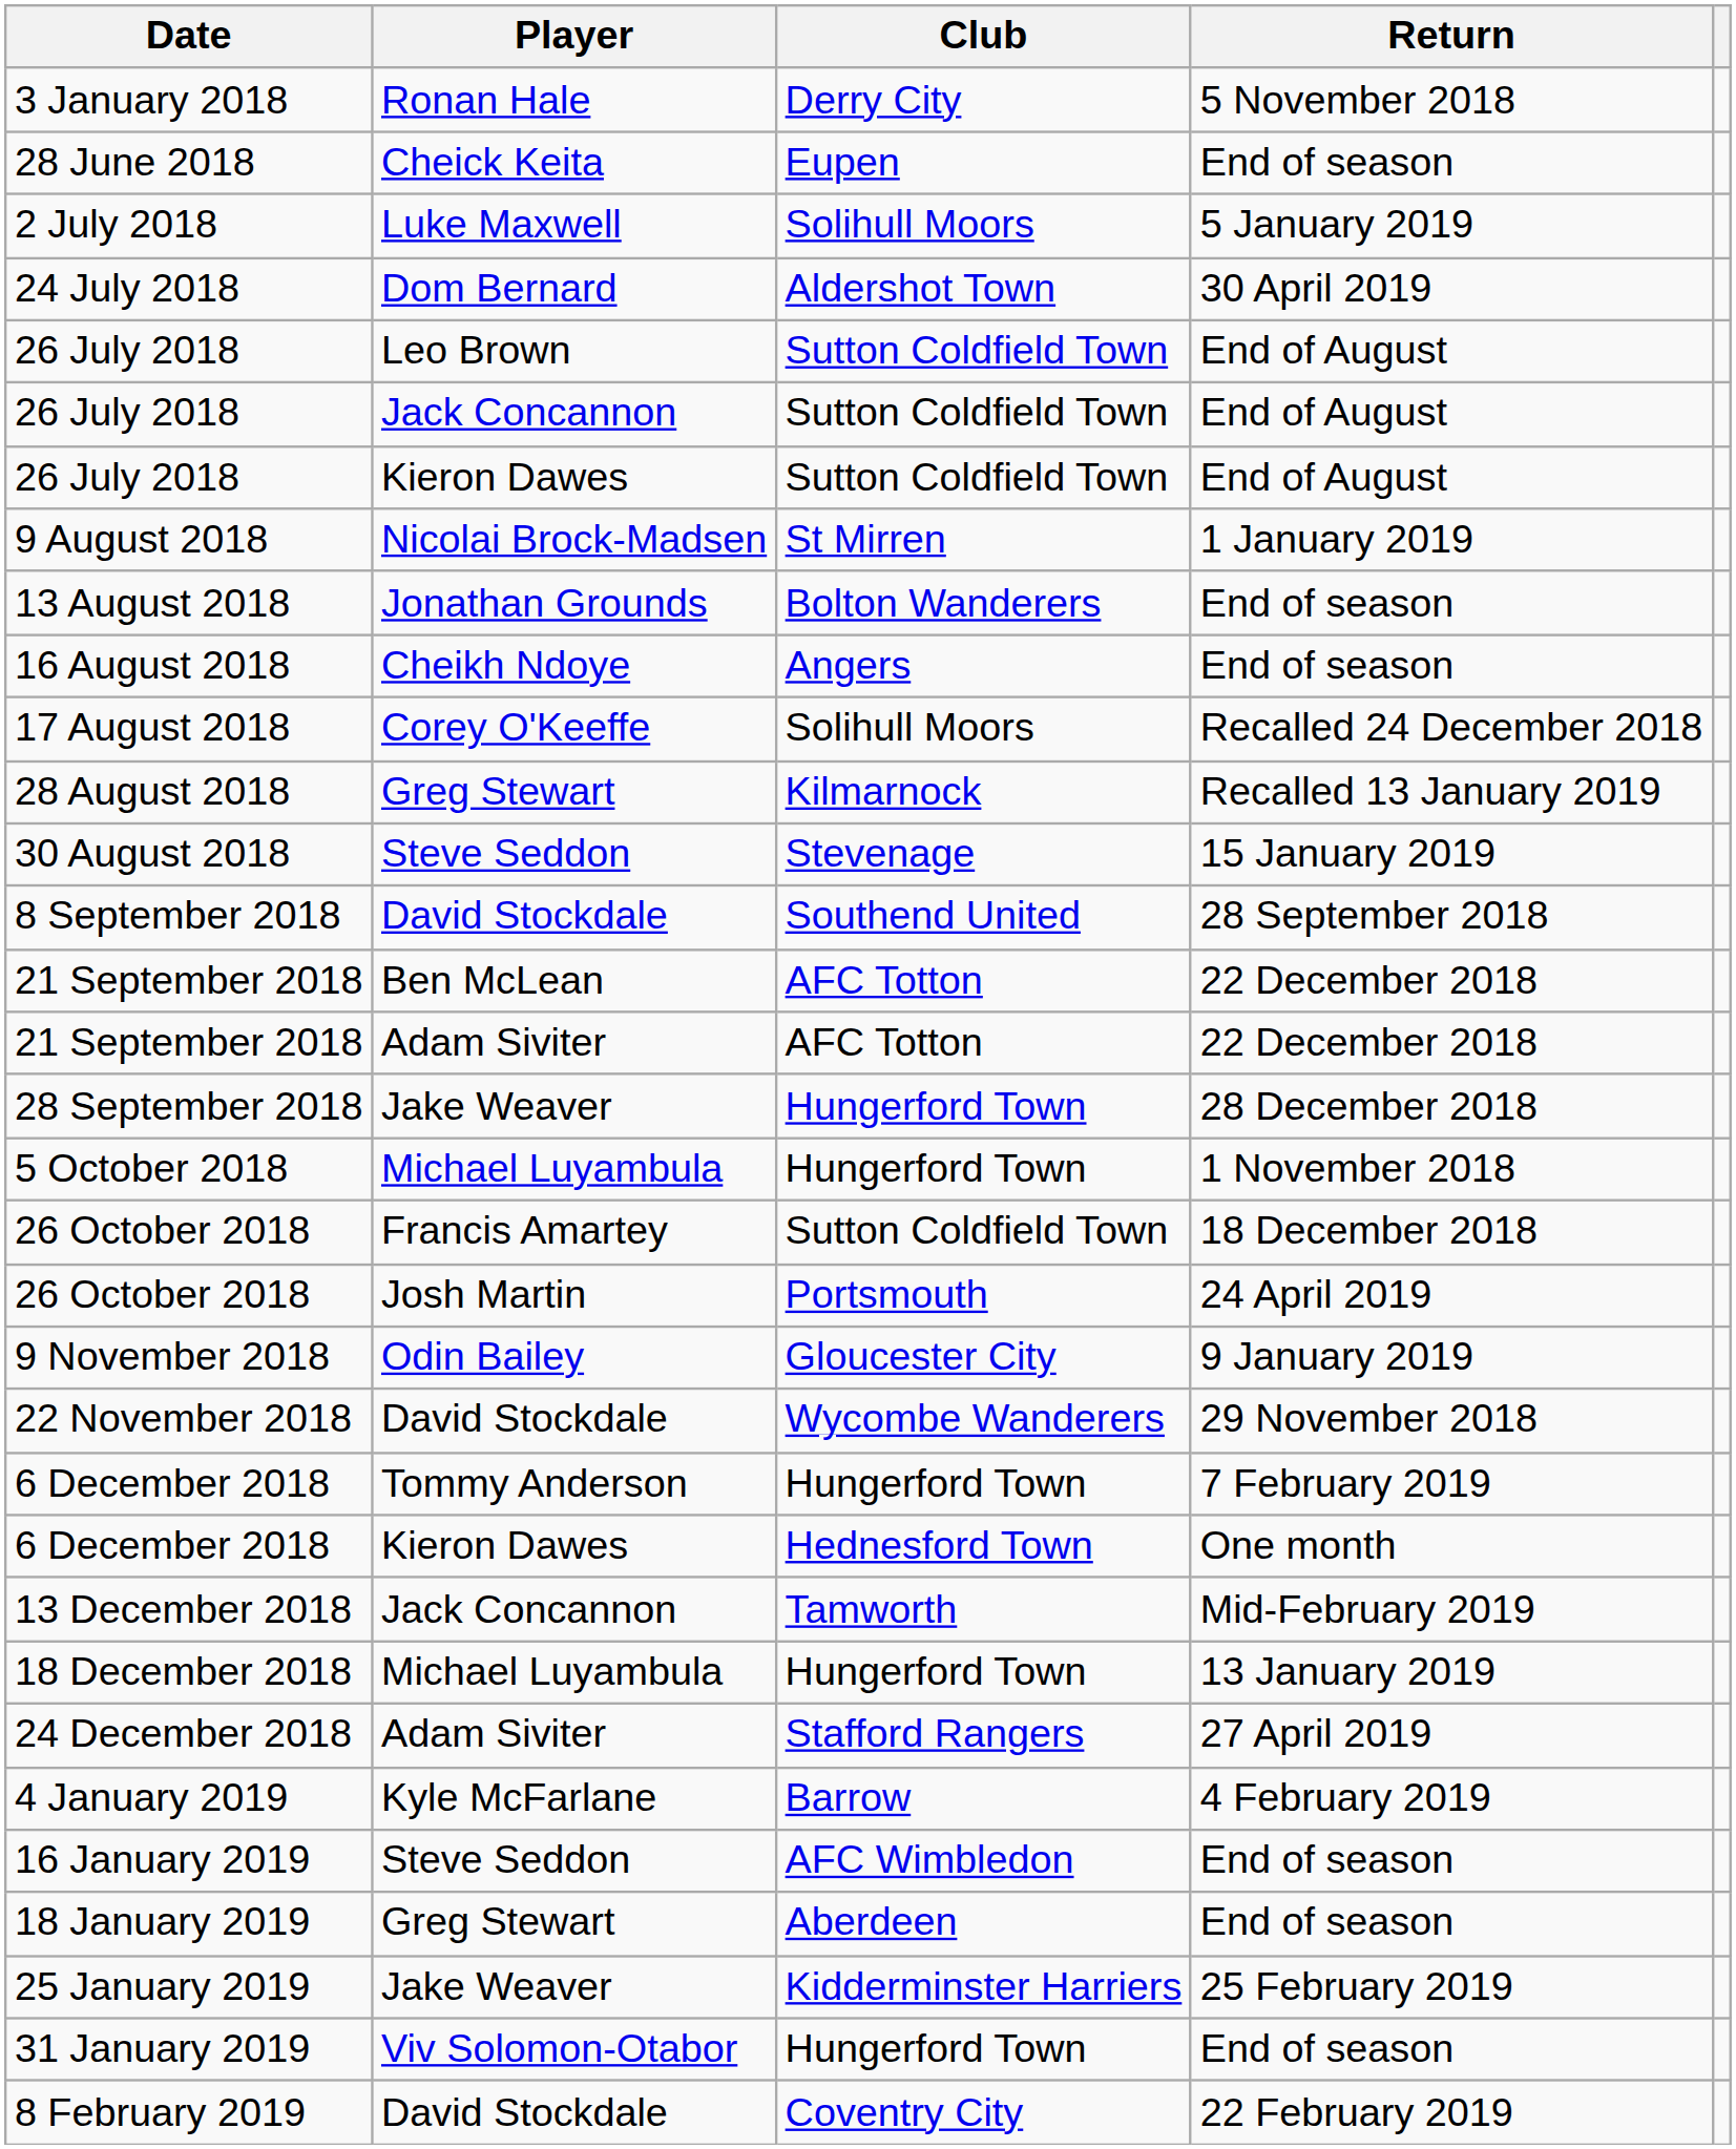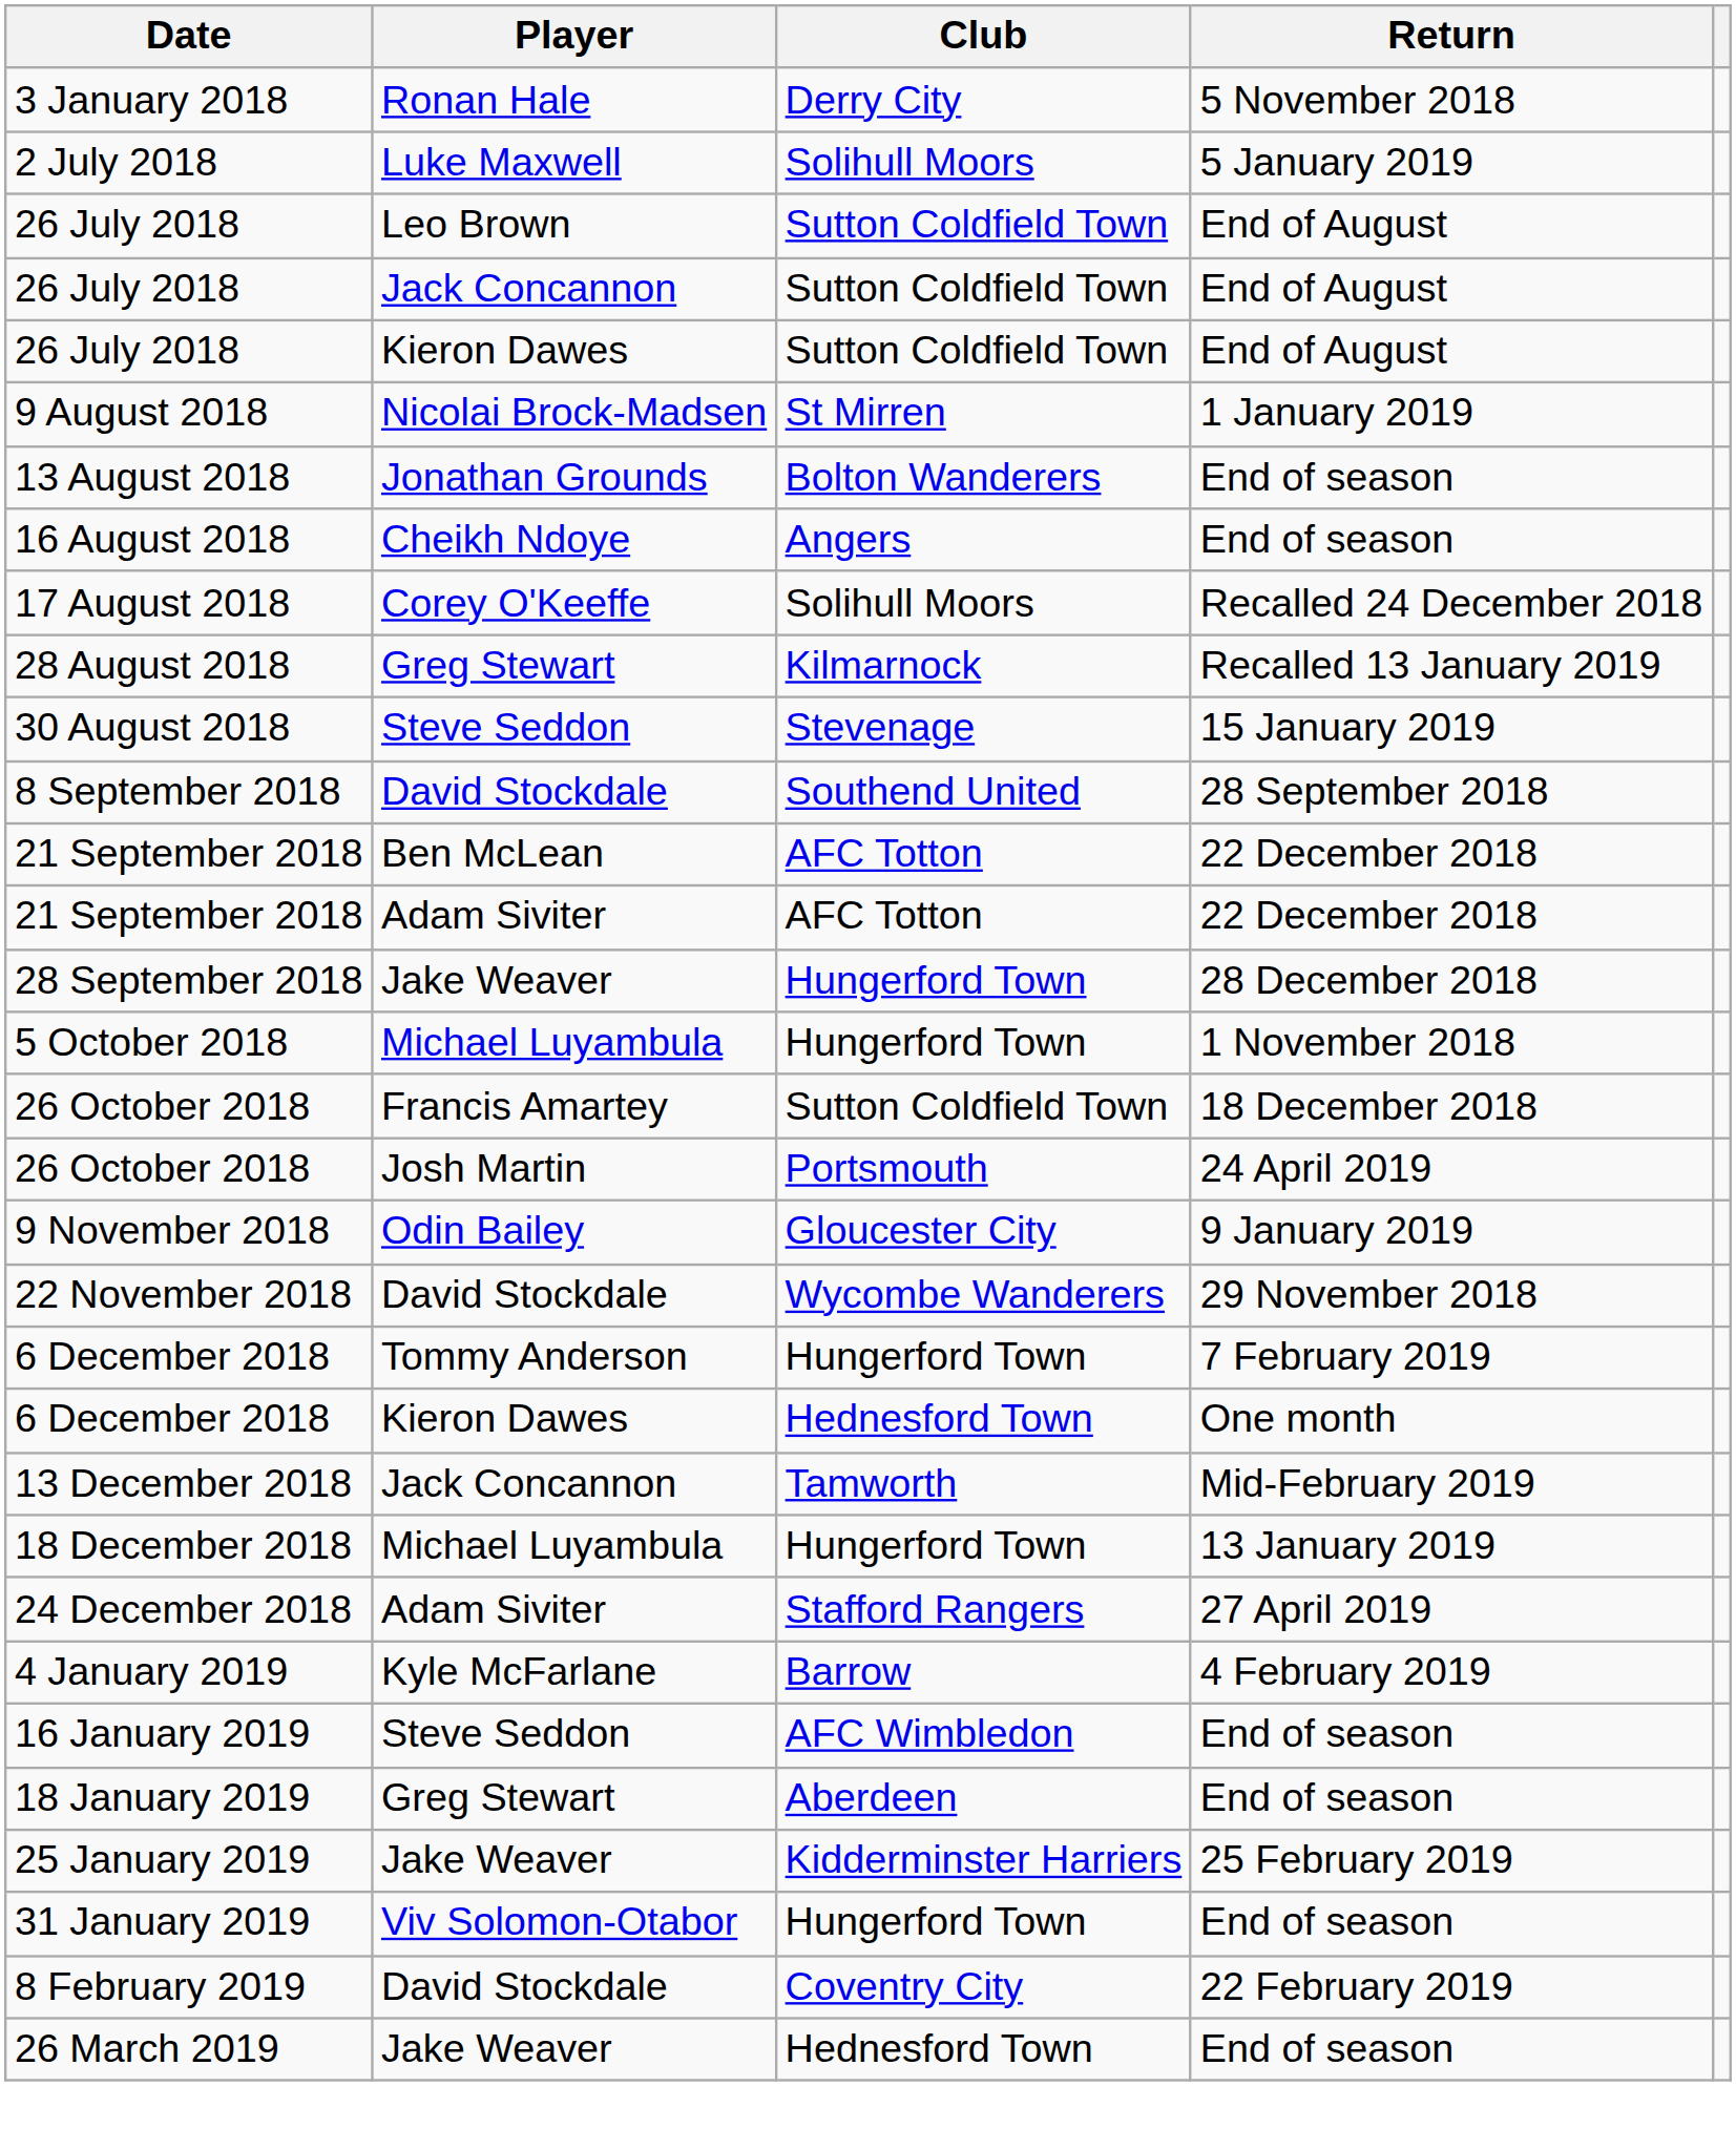- row: 28 June 2018 | Cheick Keita | Eupen | End of season
- row: 24 July 2018 | Dom Bernard | Aldershot Town | 30 April 2019
+ row: 26 March 2019 | Jake Weaver | Hednesford Town | End of season
